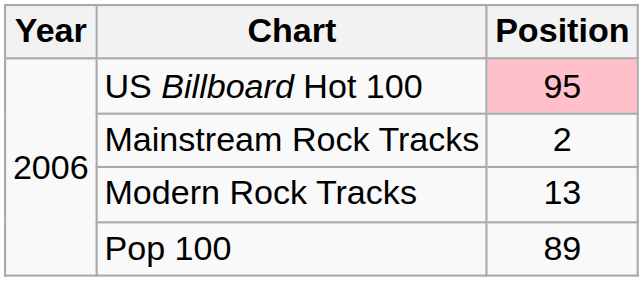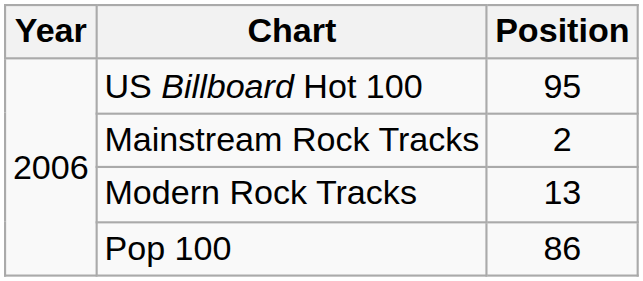US Billboard Hot 100 | Position: pink background -> no background
Pop 100 | Position: 89 -> 86
